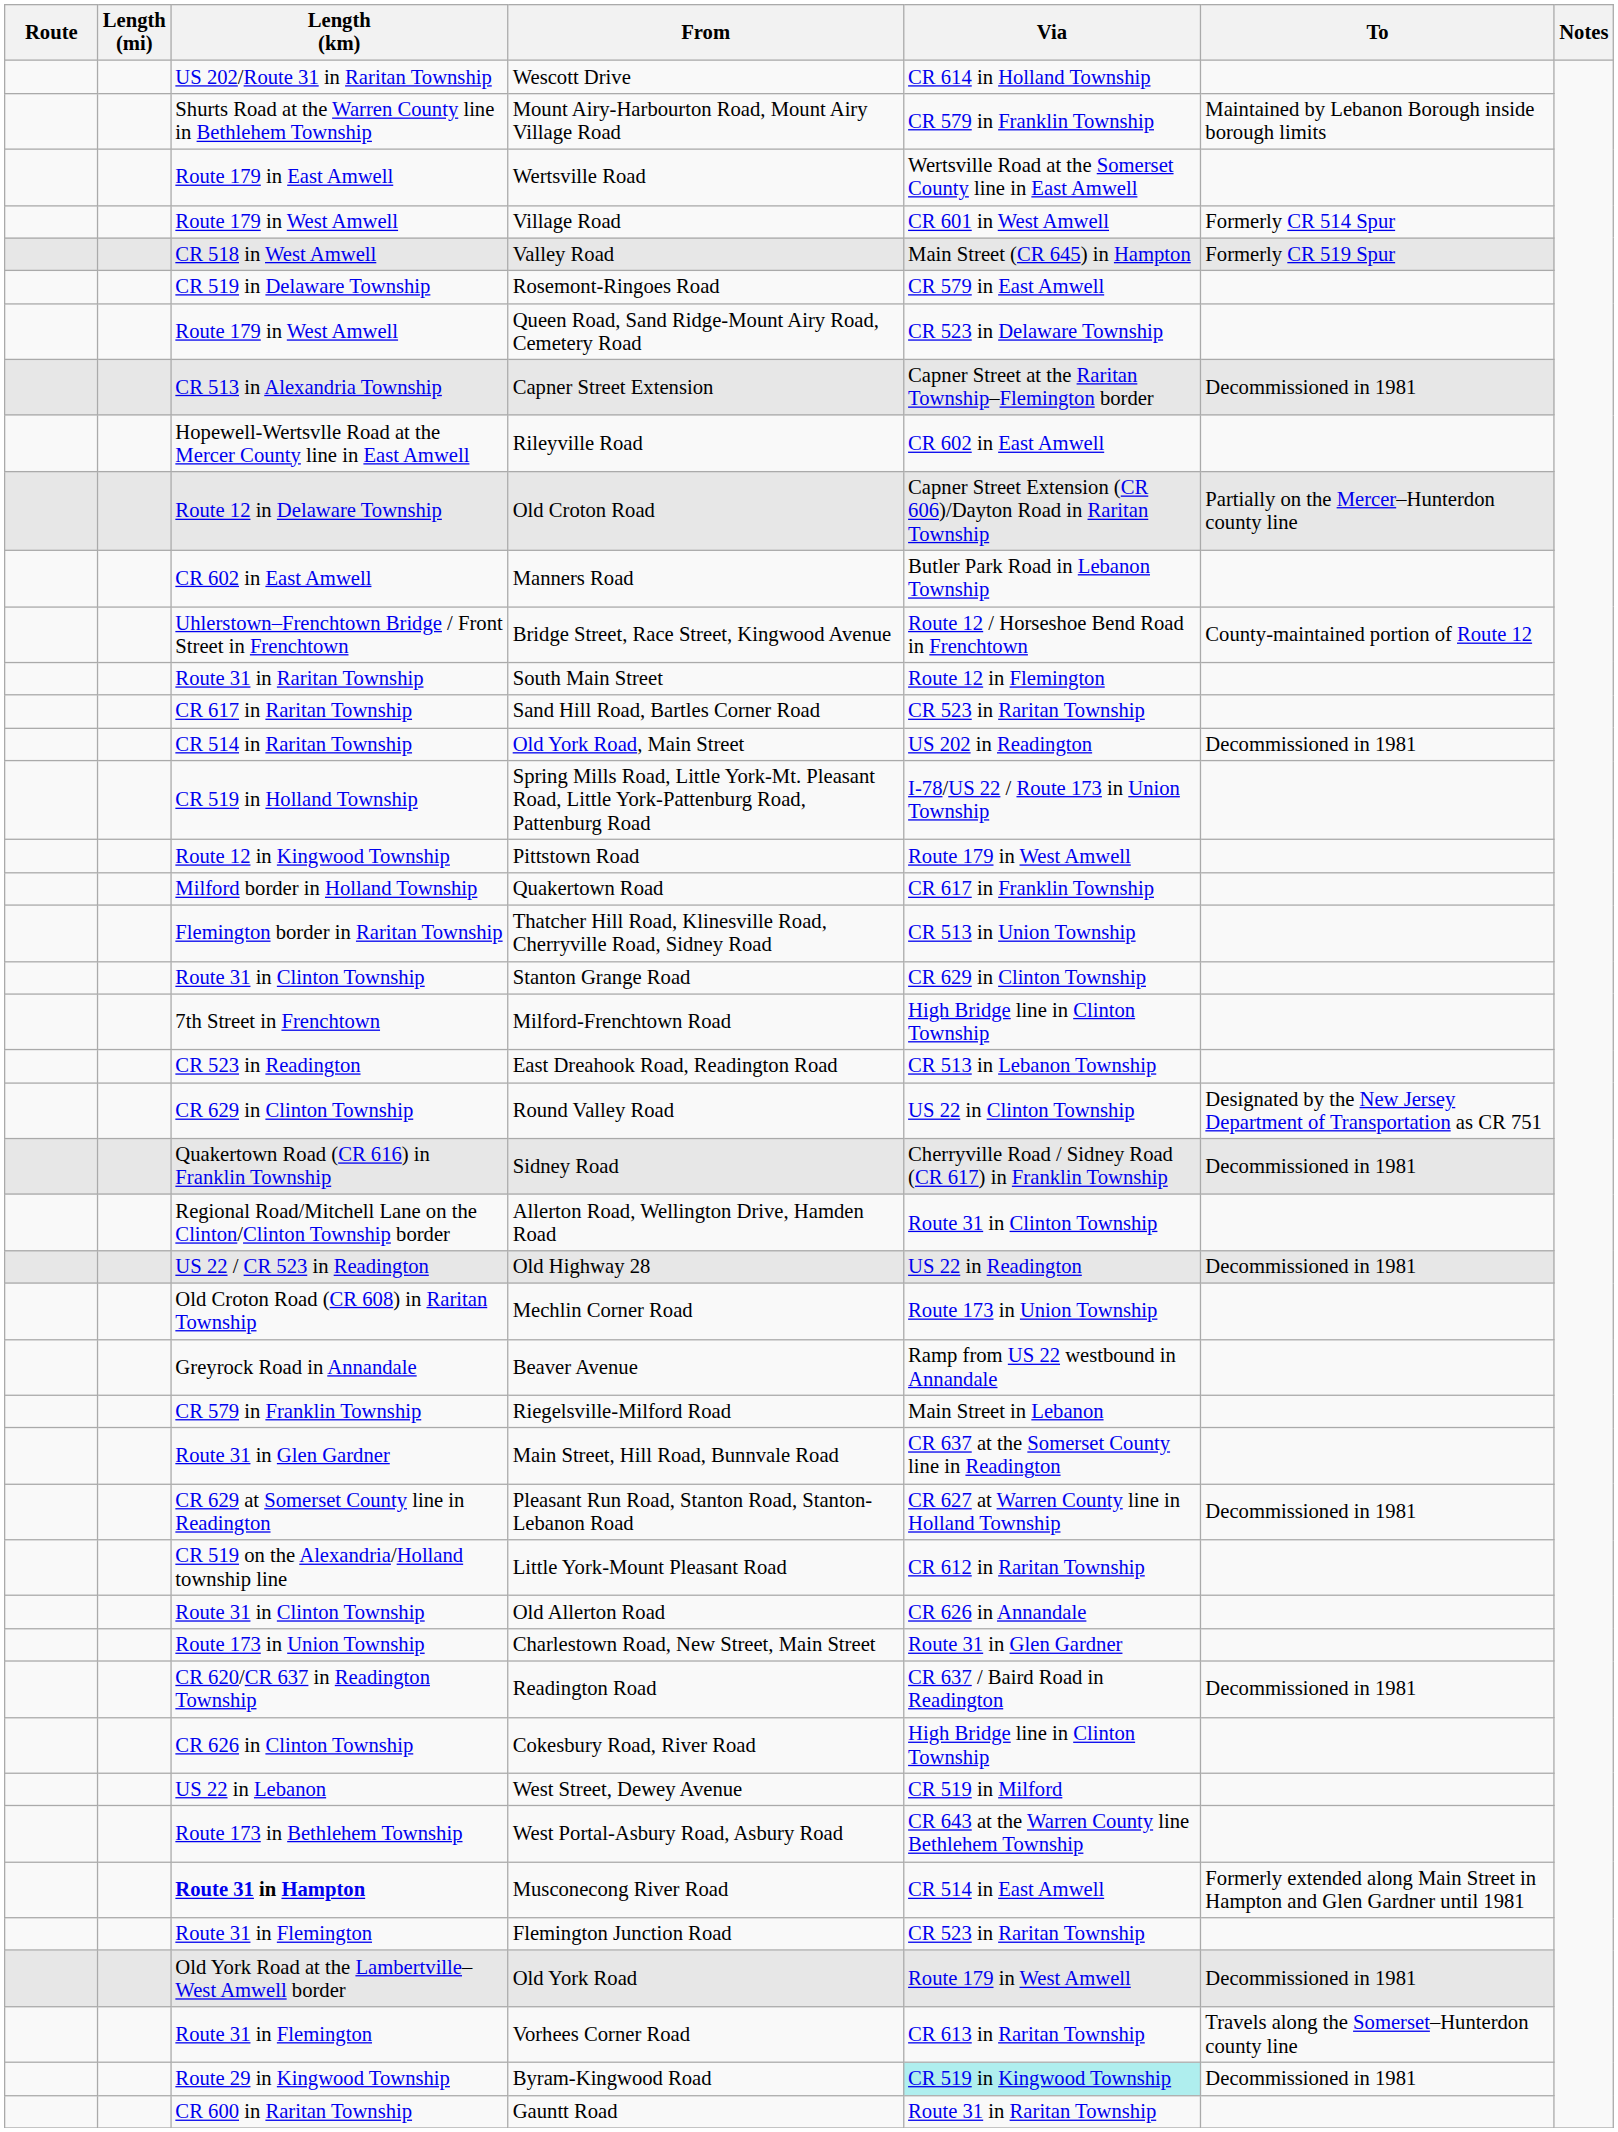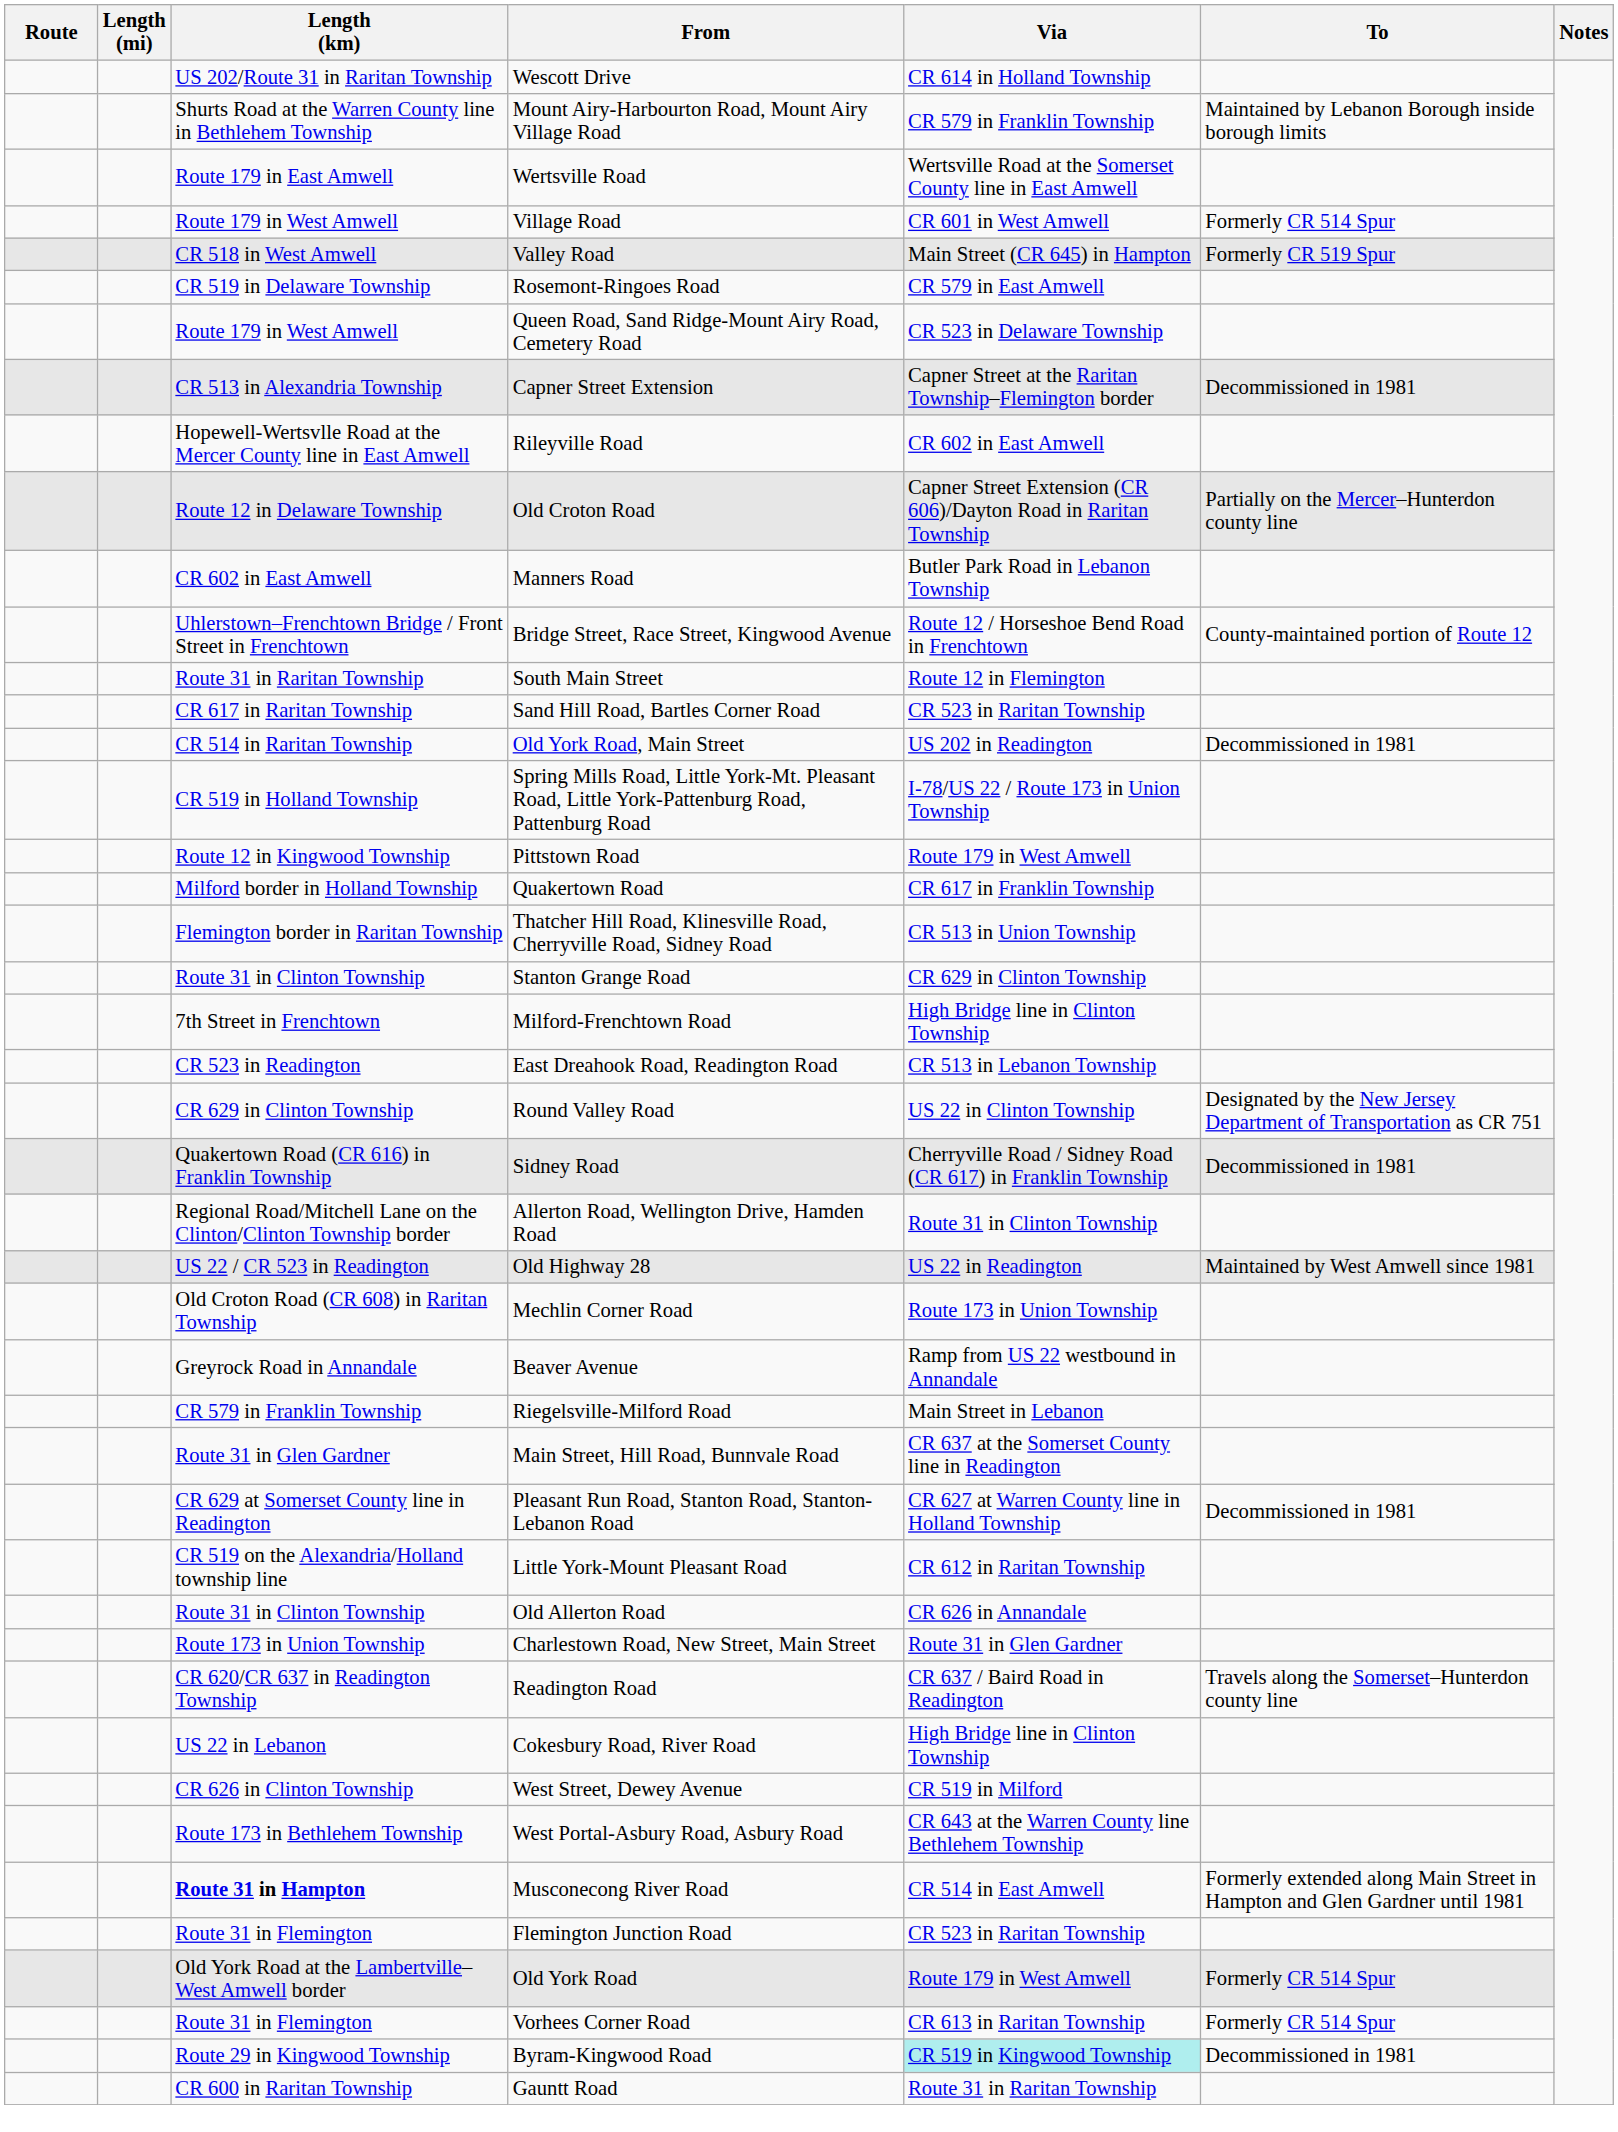Old Highway 28 | To: Decommissioned in 1981 -> Maintained by West Amwell since 1981
Readington Road | To: Decommissioned in 1981 -> Travels along the Somerset–Hunterdon county line
Cokesbury Road, River Road | Length (km): CR 626 in Clinton Township -> US 22 in Lebanon
West Street, Dewey Avenue | Length (km): US 22 in Lebanon -> CR 626 in Clinton Township
Old York Road | To: Decommissioned in 1981 -> Formerly CR 514 Spur
Vorhees Corner Road | To: Travels along the Somerset–Hunterdon county line -> Formerly CR 514 Spur
